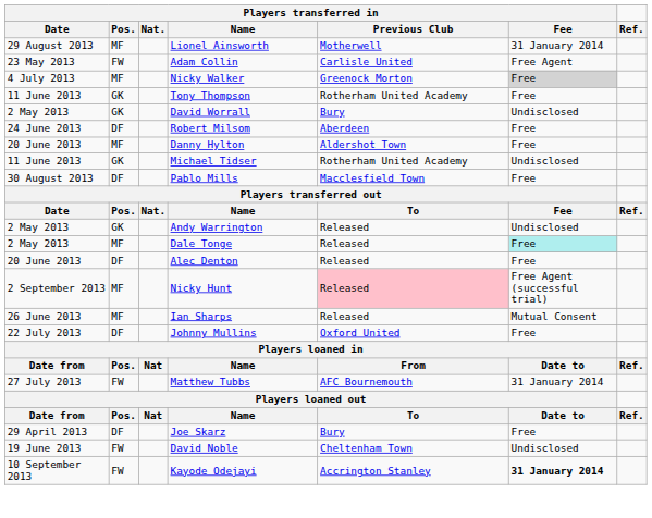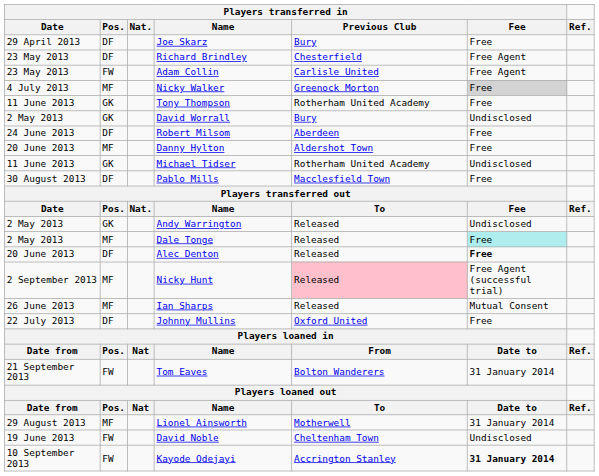rows swapped: Joe Skarz <-> Lionel Ainsworth
+ row: 23 May 2013 | DF | Richard Brindley | Chesterfield | Free Agent
Alec Denton | Players transferred in / Fee: normal -> bold
- row: 27 July 2013 | FW | Matthew Tubbs | AFC Bournemouth | 31 January 2014
+ row: 21 September 2013 | FW | Tom Eaves | Bolton Wanderers | 31 January 2014
